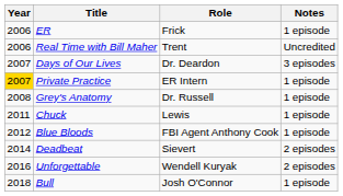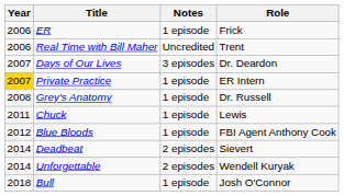columns swapped: Role <-> Notes
Unforgettable | Year: 2016 -> 2014
